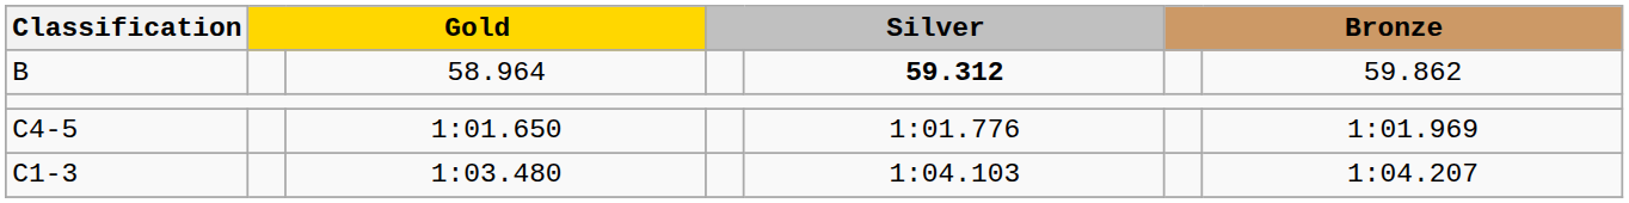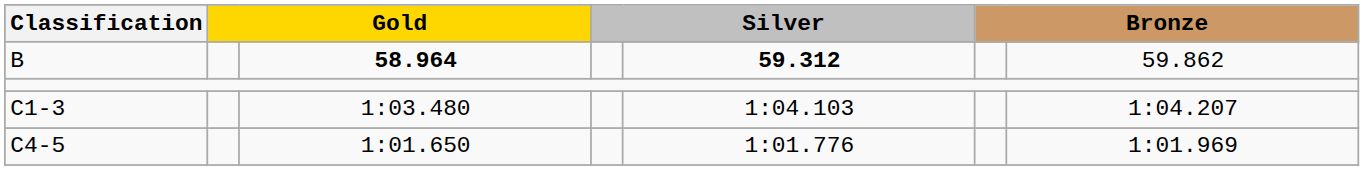B | column 3: normal -> bold
rows swapped: C1-3 <-> C4-5
